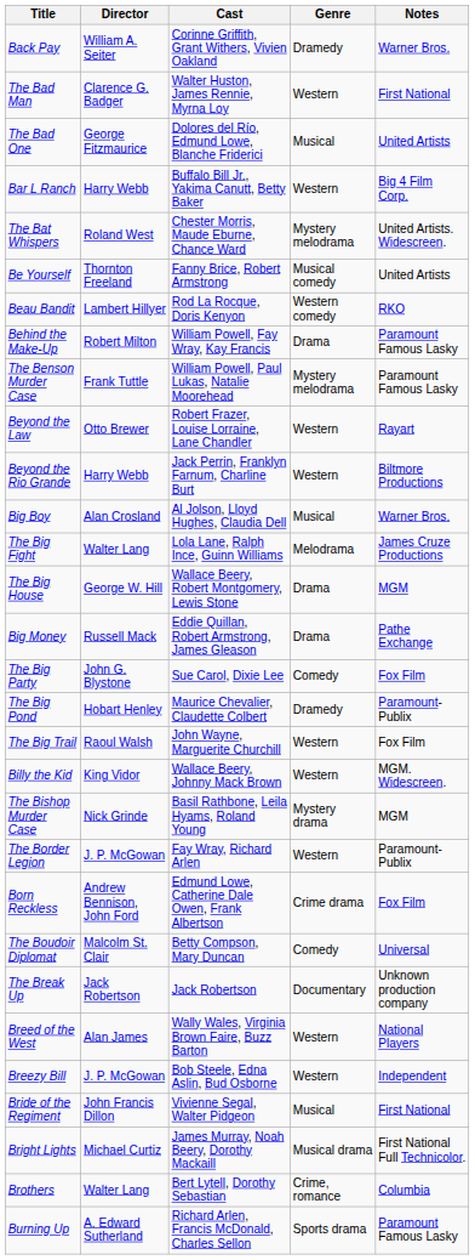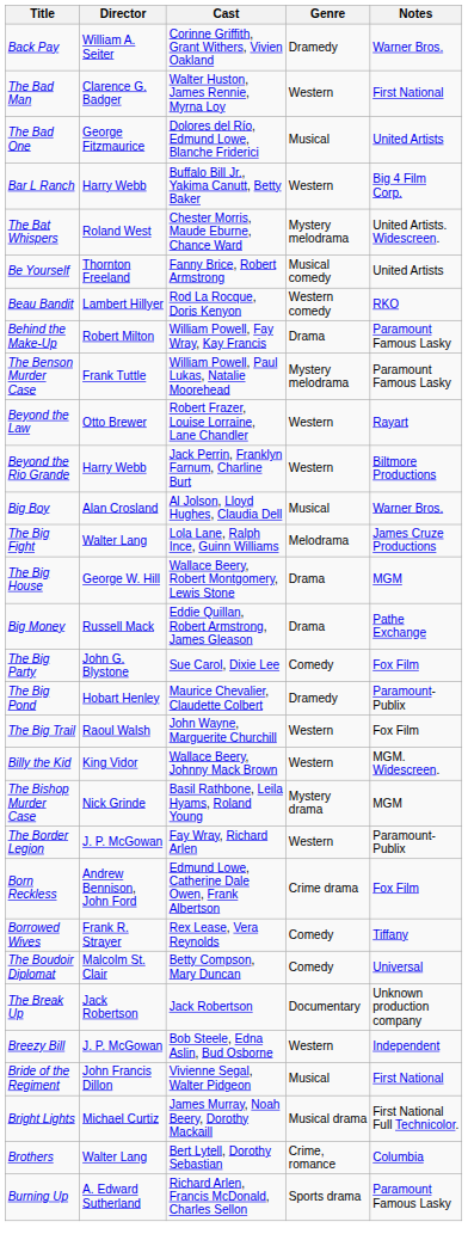+ row: Borrowed Wives | Frank R. Strayer | Rex Lease, Vera Reynolds | Comedy | Tiffany
- row: Breed of the West | Alan James | Wally Wales, Virginia Brown Faire, Buzz Barton | Western | National Players
